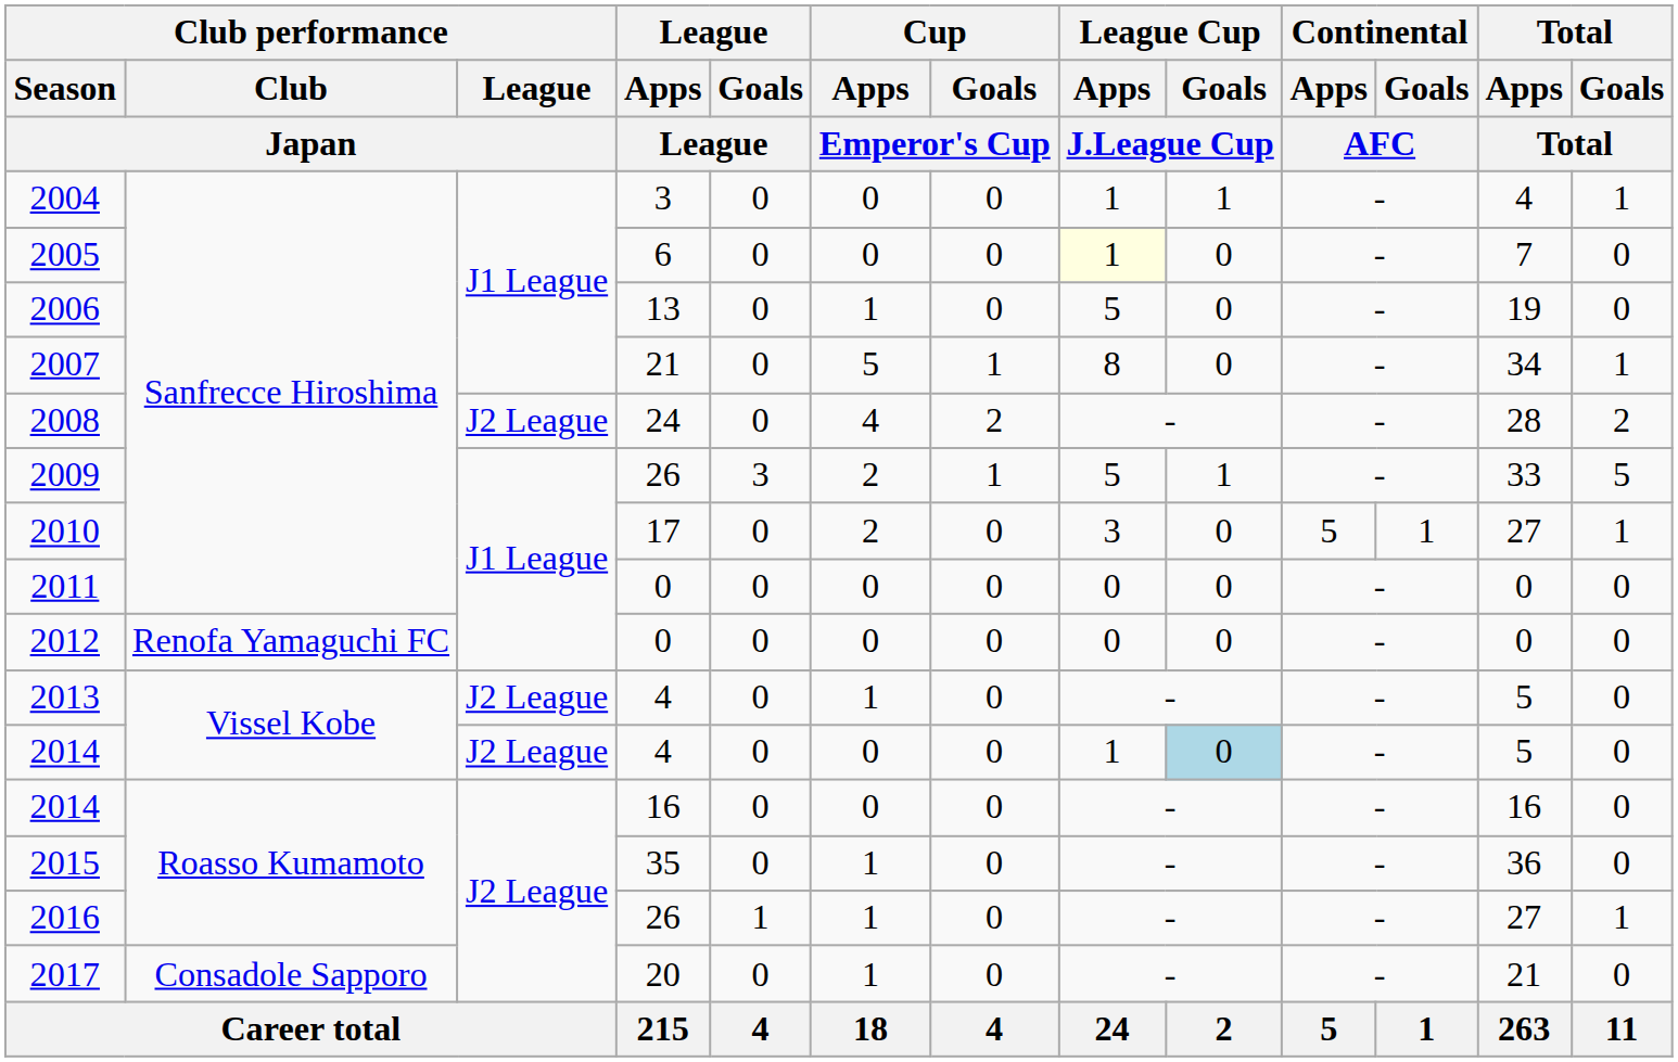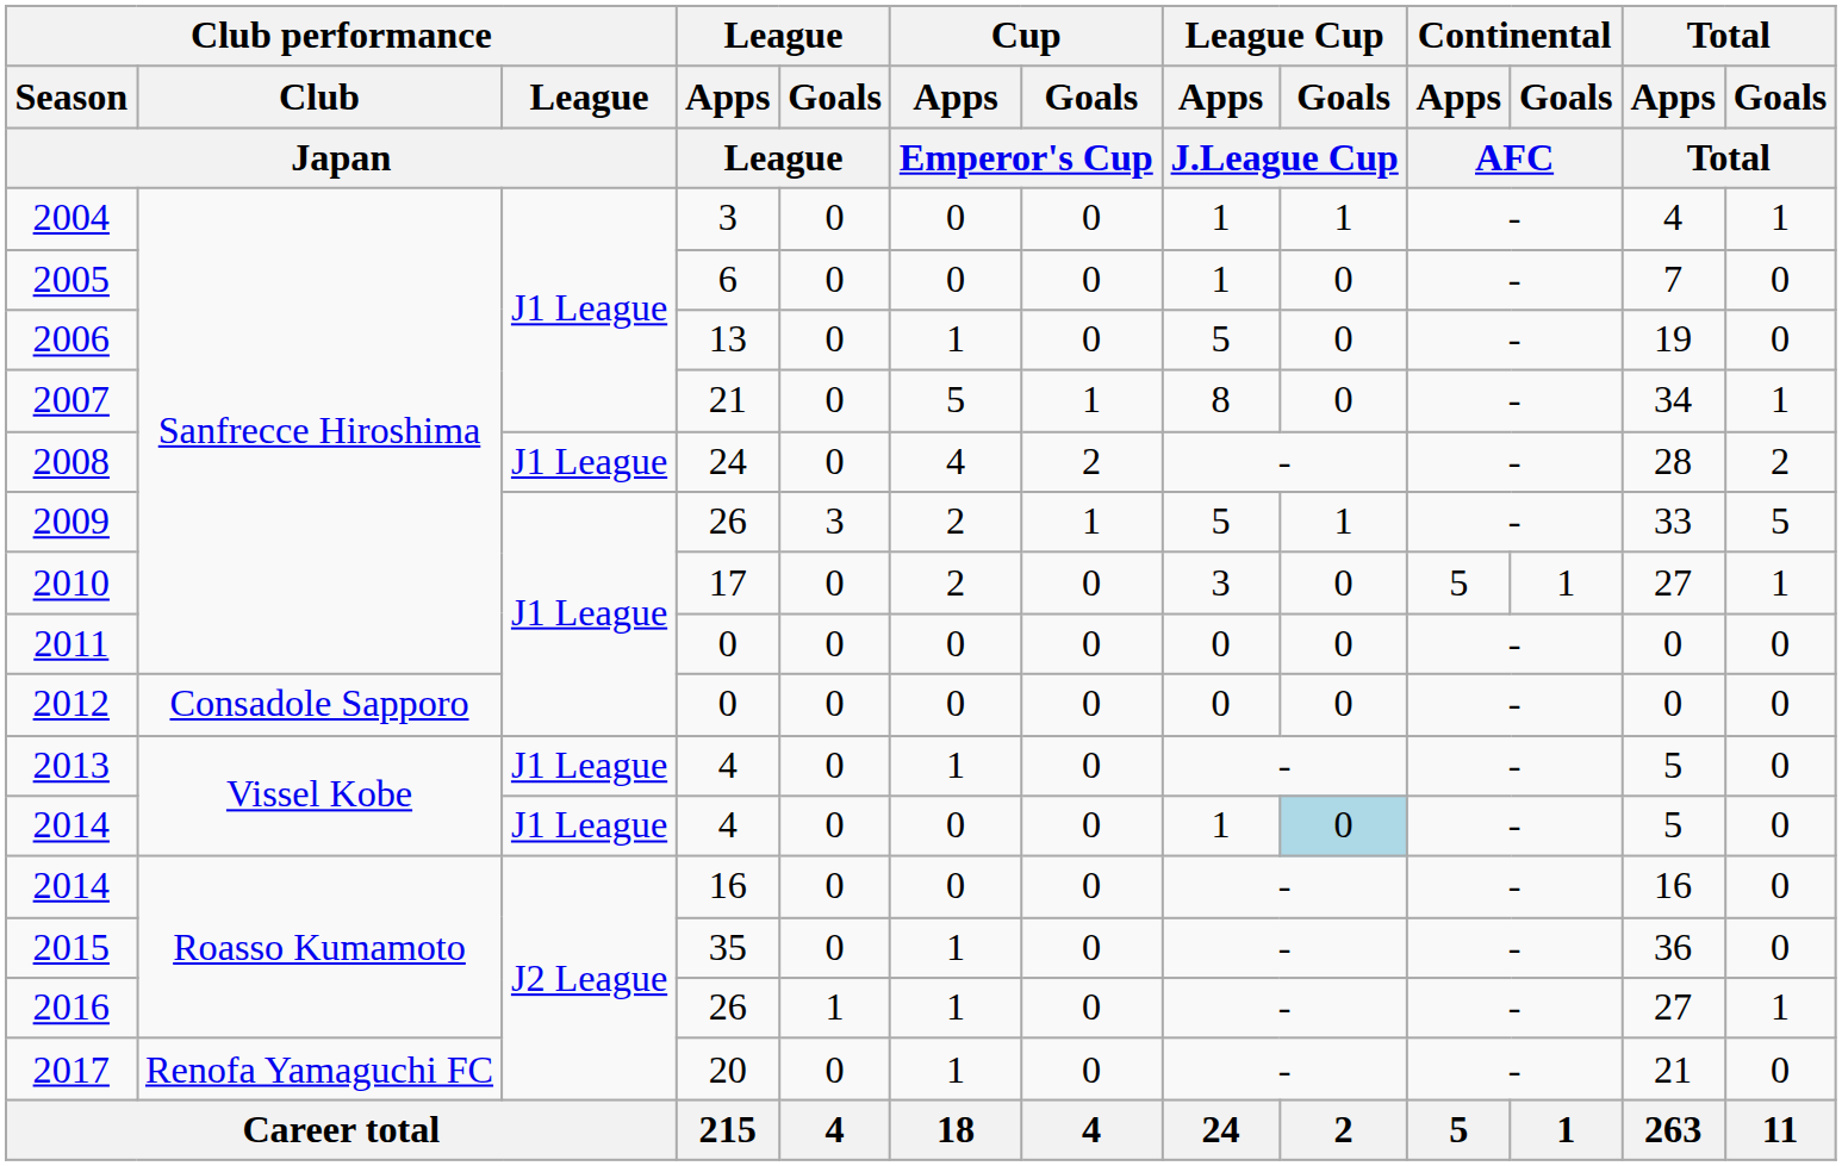2005 | League Cup / Apps / J.League Cup: lightyellow background -> no background
2008 | Club performance / League / Japan: J2 League -> J1 League
2012 | Club performance / Club / Japan: Renofa Yamaguchi FC -> Consadole Sapporo
2013 | Club performance / League / Japan: J2 League -> J1 League
2014 / 4 | Club performance / League / Japan: J2 League -> J1 League
2017 | Club performance / Club / Japan: Consadole Sapporo -> Renofa Yamaguchi FC
